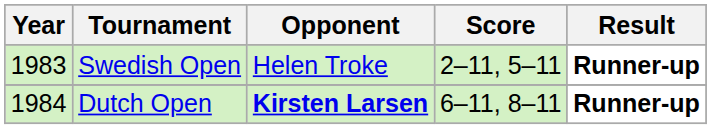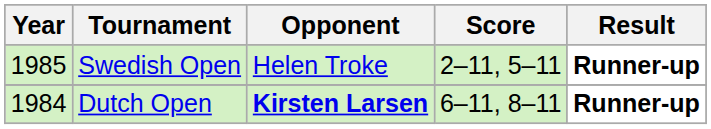Swedish Open | Year: 1983 -> 1985
